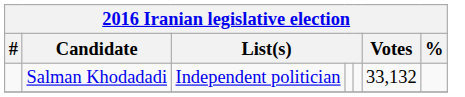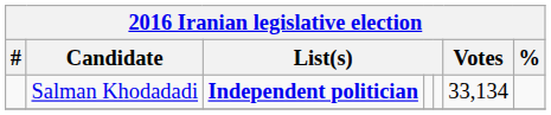Salman Khodadadi | column 3: normal -> bold
Salman Khodadadi | Votes: 33,132 -> 33,134
